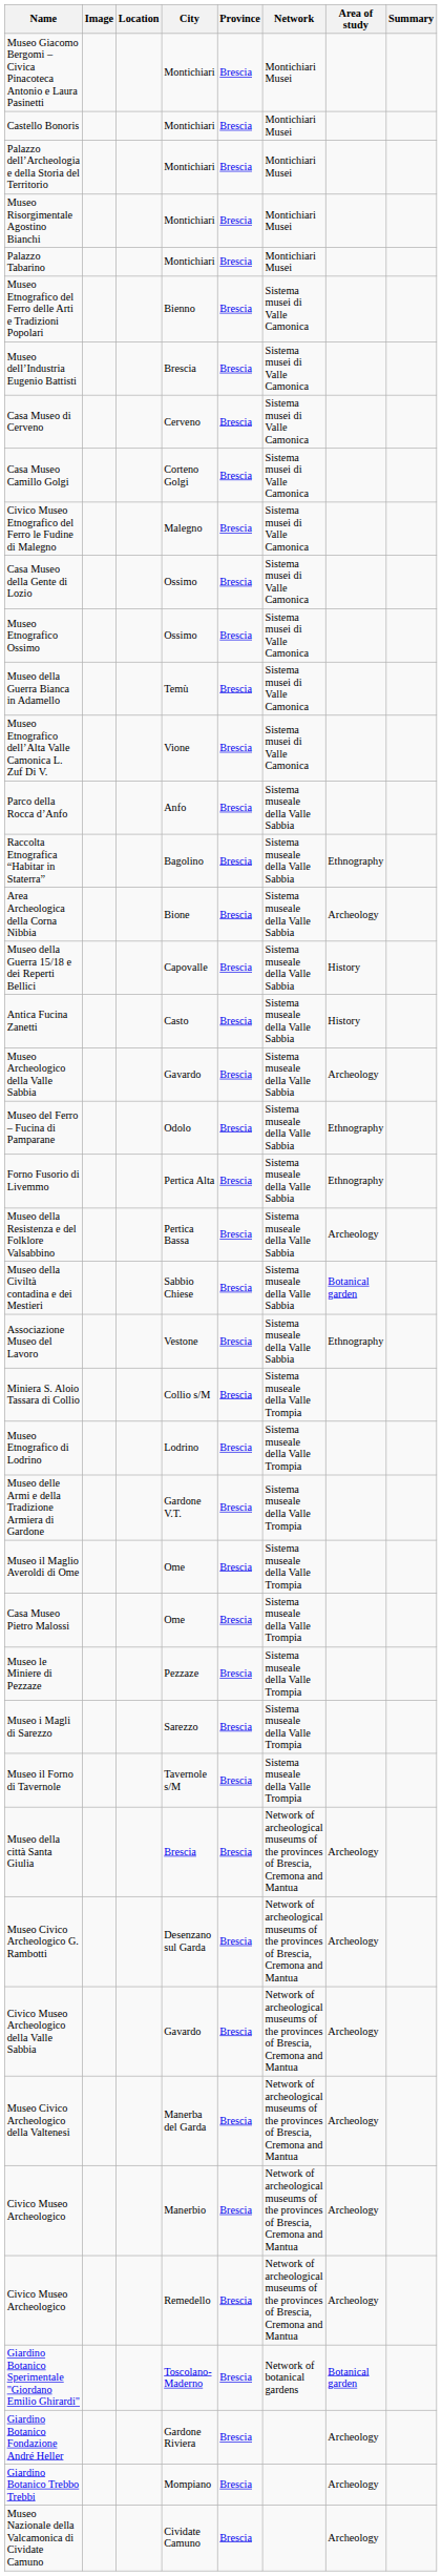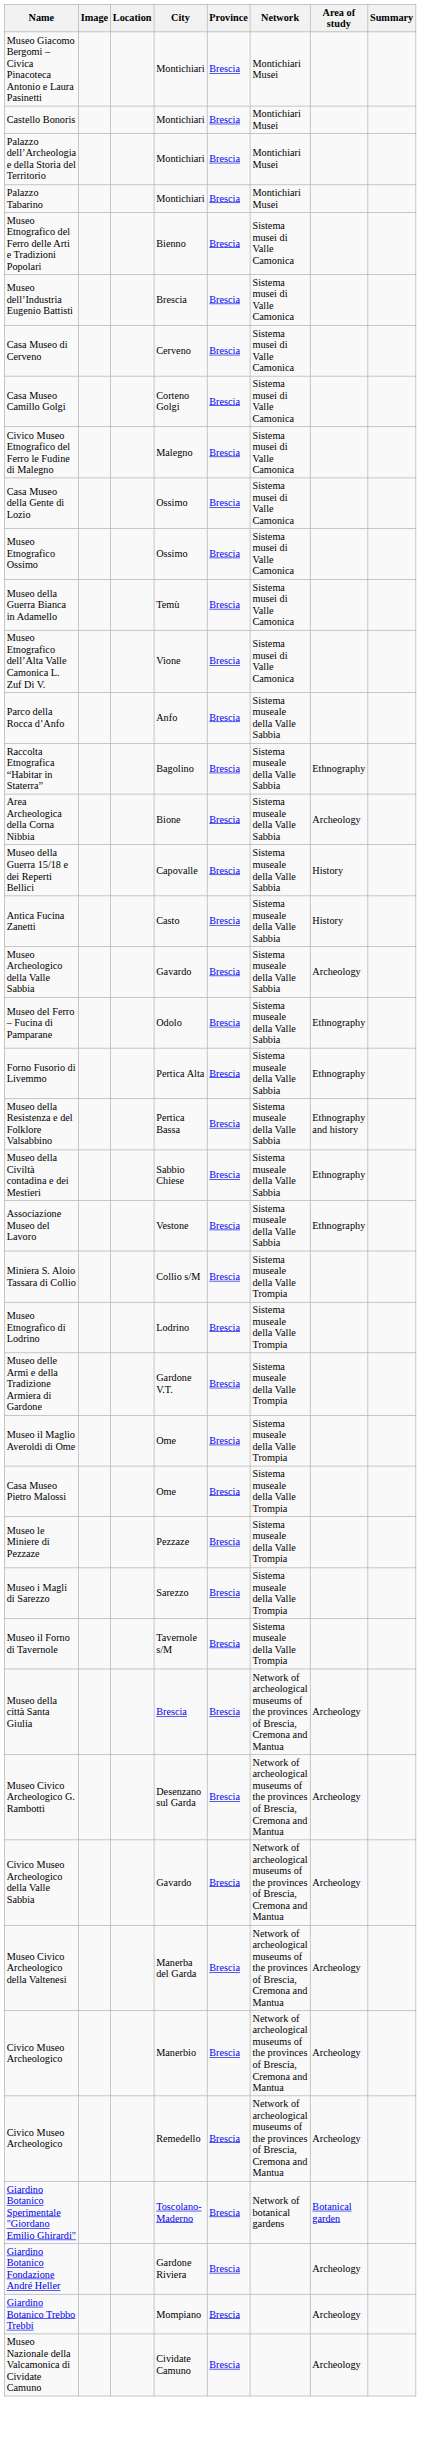- row: Museo Risorgimentale Agostino Bianchi | Montichiari | Brescia | Montichiari Musei
Museo della Resistenza e del Folklore Valsabbino | Area of study: Archeology -> Ethnography and history
Museo della Civiltà contadina e dei Mestieri | Area of study: Botanical garden -> Ethnography
